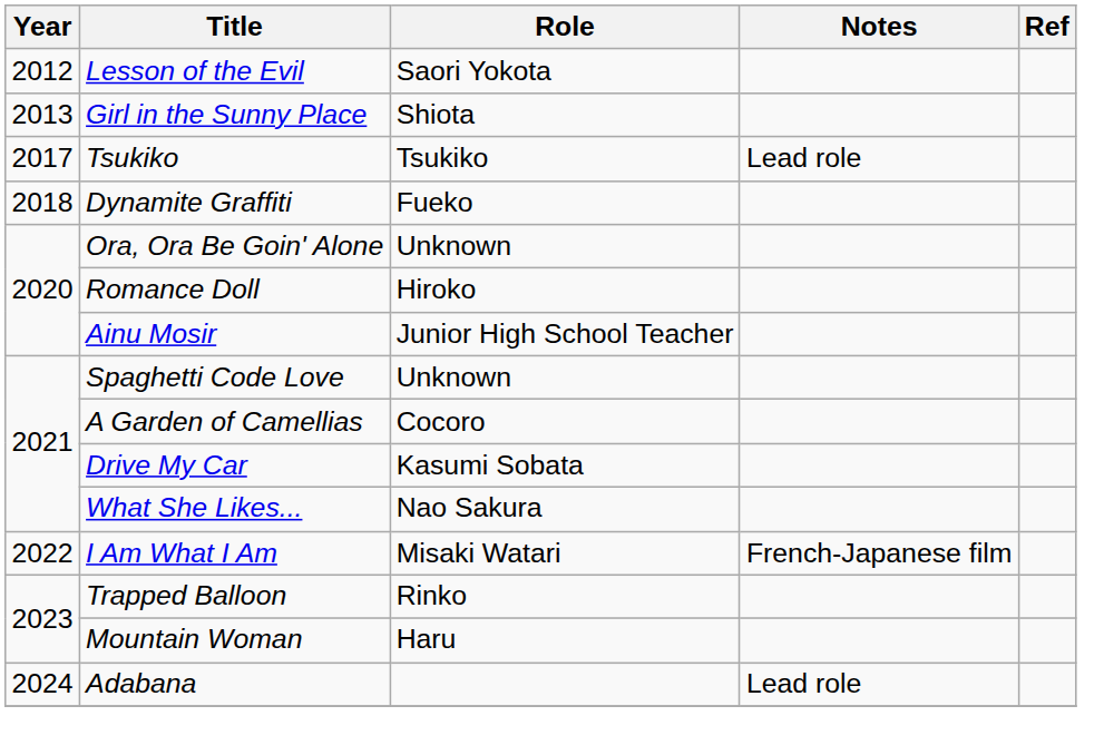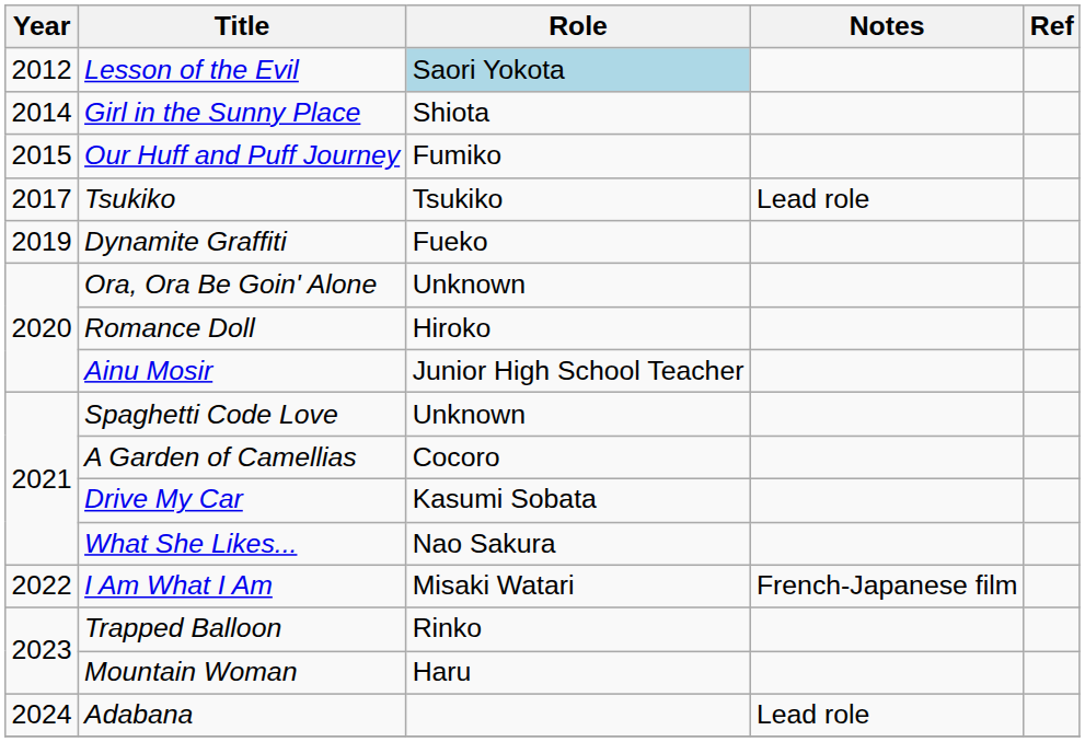Lesson of the Evil | Role: no background -> lightblue background
Girl in the Sunny Place | Year: 2013 -> 2014
+ row: 2015 | Our Huff and Puff Journey | Fumiko
Dynamite Graffiti | Year: 2018 -> 2019
